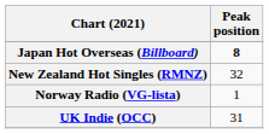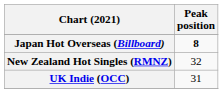- row: Norway Radio (VG-lista) | 1
